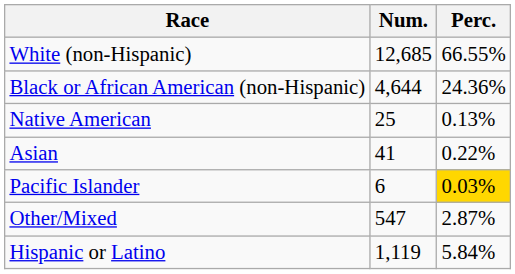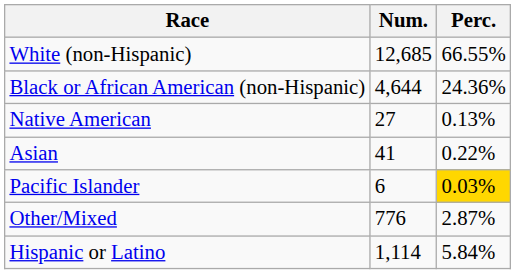Native American | Num.: 25 -> 27
Other/Mixed | Num.: 547 -> 776
Hispanic or Latino | Num.: 1,119 -> 1,114
